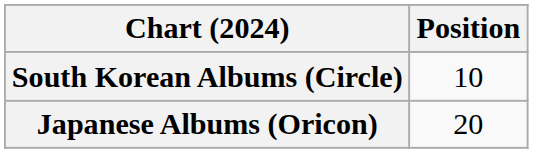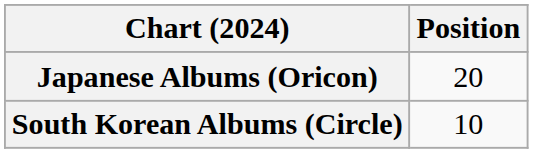rows swapped: Japanese Albums (Oricon) <-> South Korean Albums (Circle)
